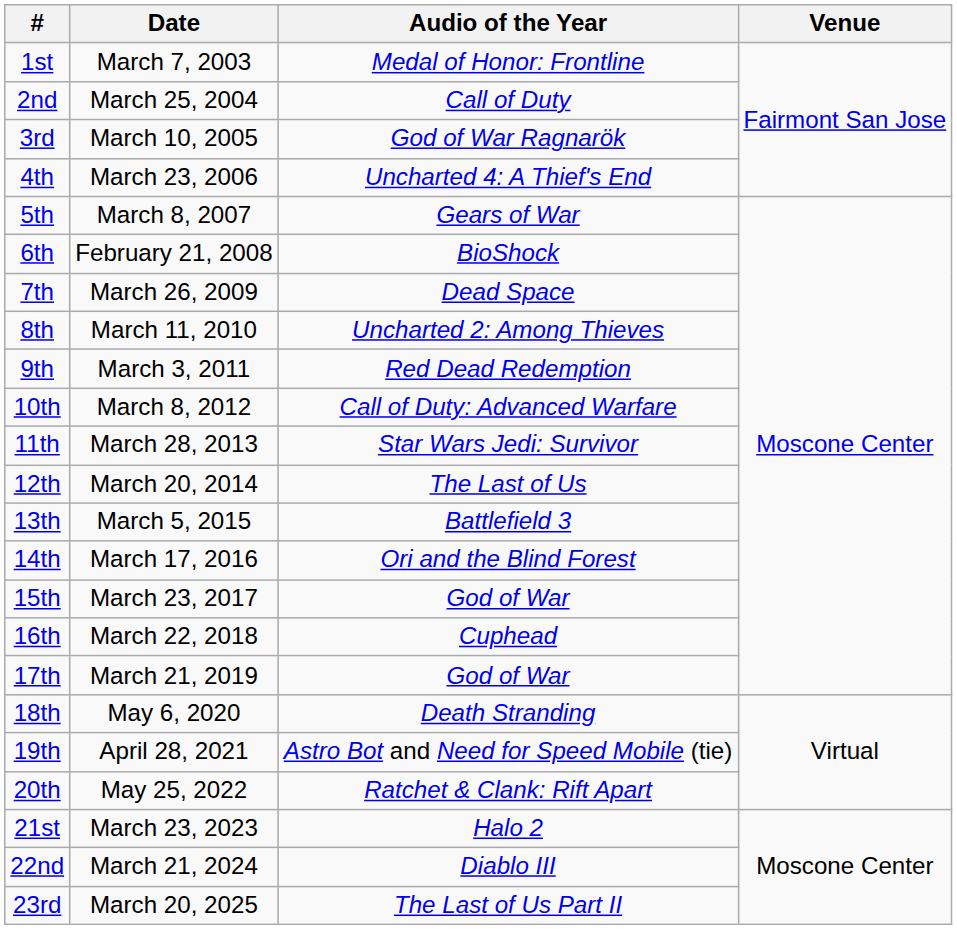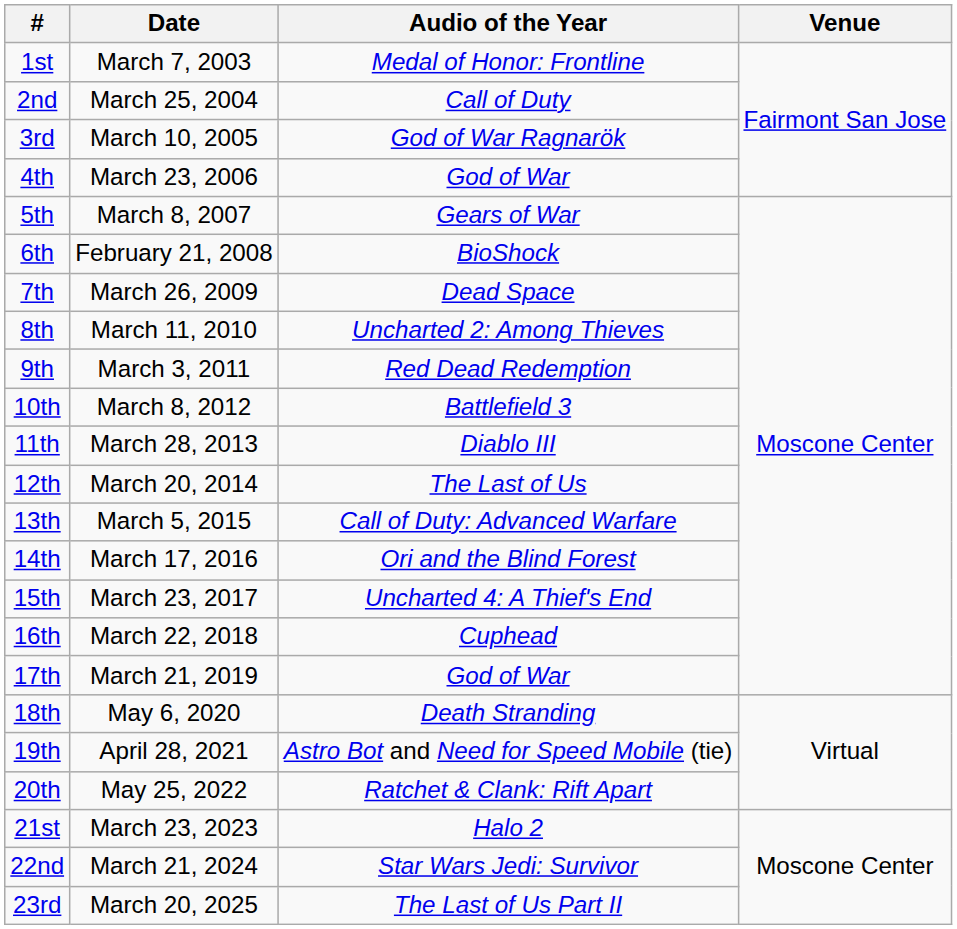4th | Audio of the Year: Uncharted 4: A Thief's End -> God of War
10th | Audio of the Year: Call of Duty: Advanced Warfare -> Battlefield 3
11th | Audio of the Year: Star Wars Jedi: Survivor -> Diablo III
13th | Audio of the Year: Battlefield 3 -> Call of Duty: Advanced Warfare
15th | Audio of the Year: God of War -> Uncharted 4: A Thief's End
22nd | Audio of the Year: Diablo III -> Star Wars Jedi: Survivor
